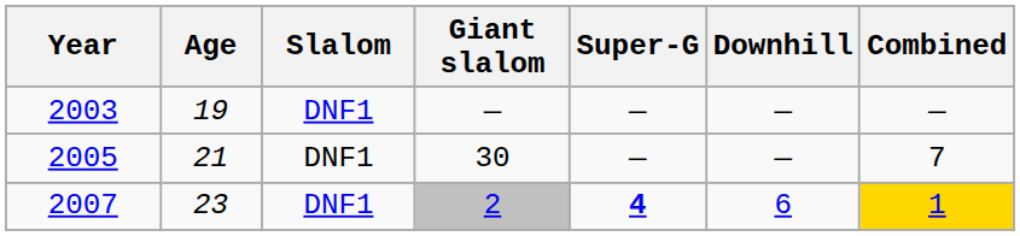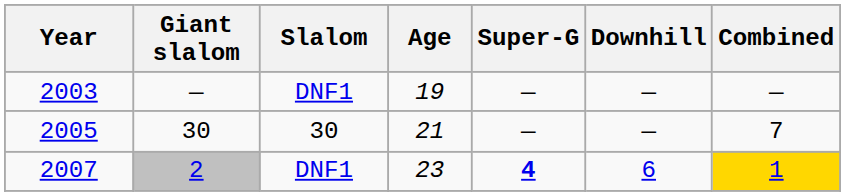columns swapped: Age <-> Giant slalom
2005 | Slalom: DNF1 -> 30
